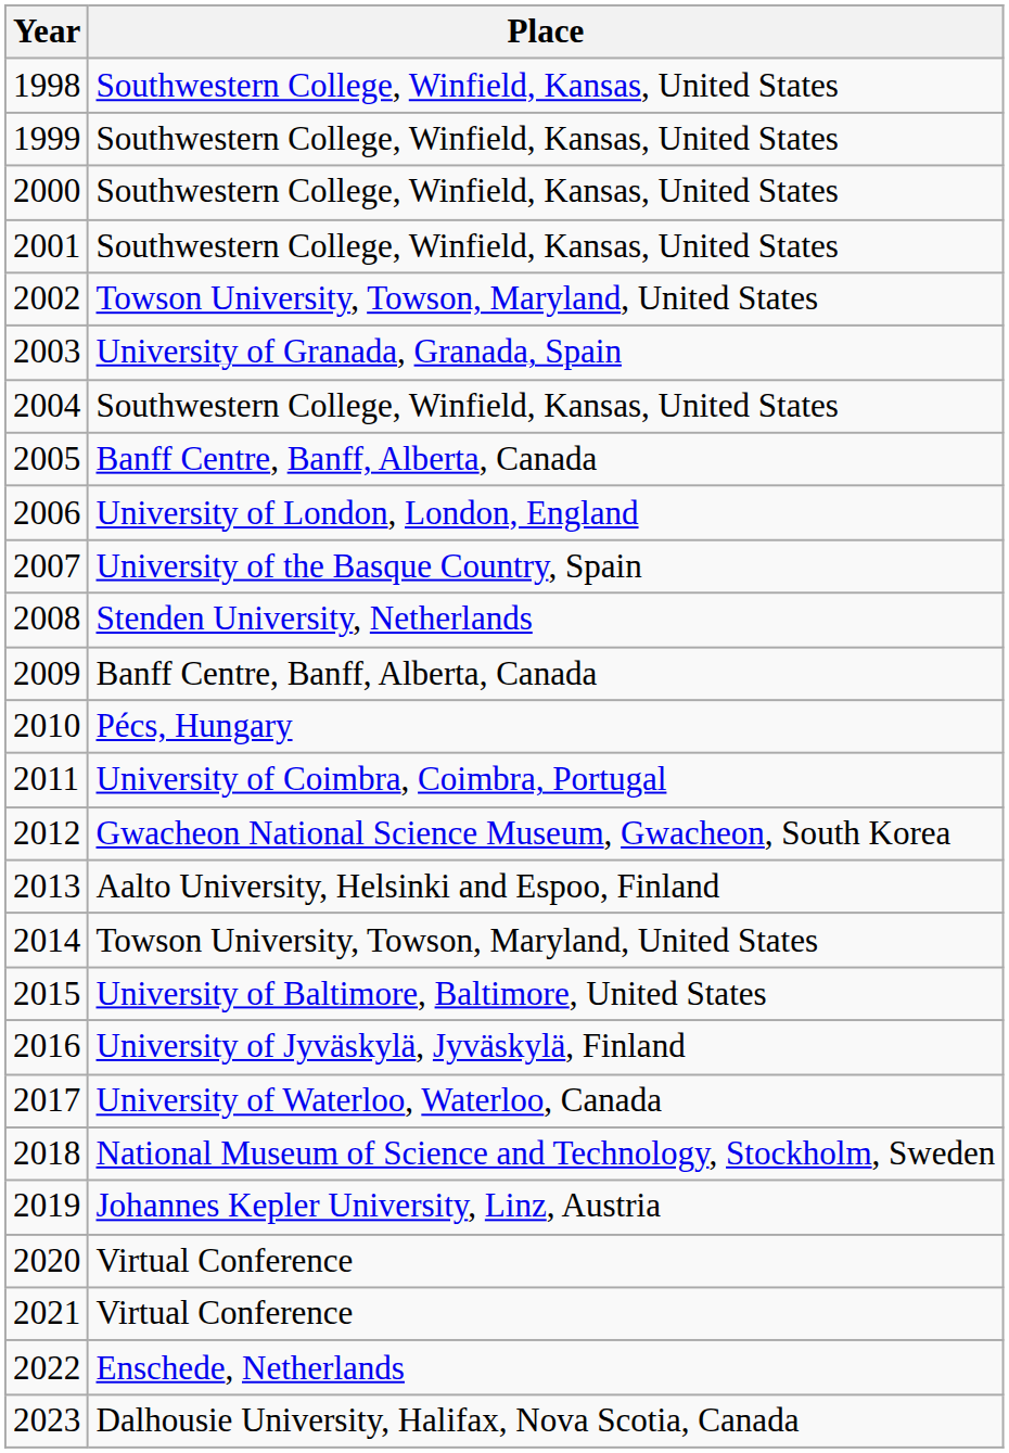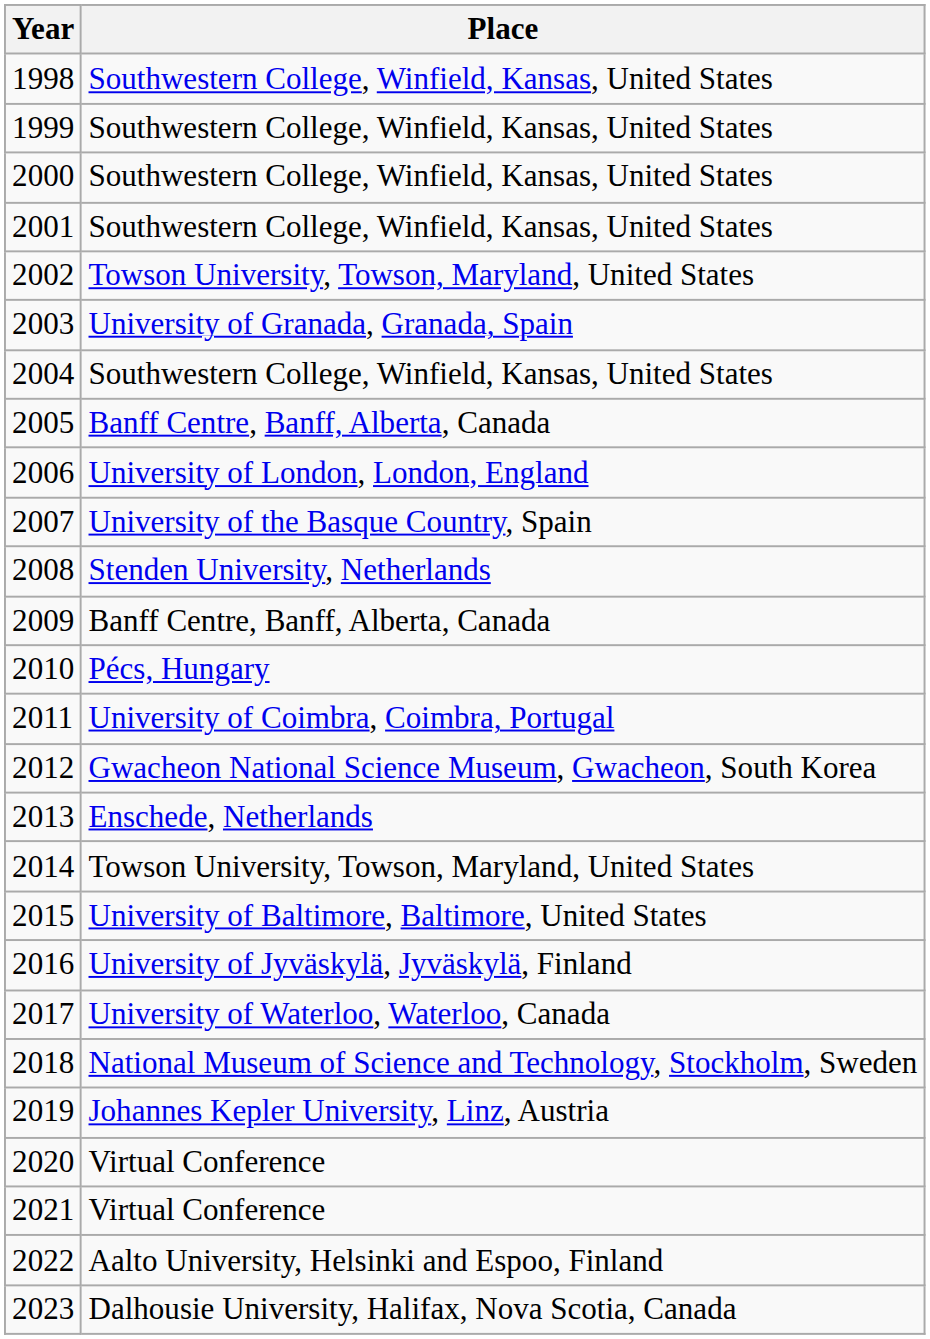2013 | Place: Aalto University, Helsinki and Espoo, Finland -> Enschede, Netherlands
2022 | Place: Enschede, Netherlands -> Aalto University, Helsinki and Espoo, Finland
